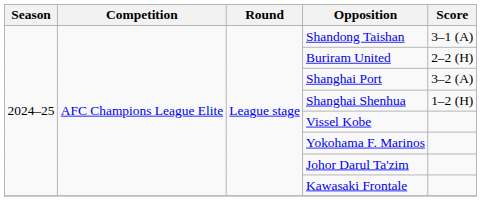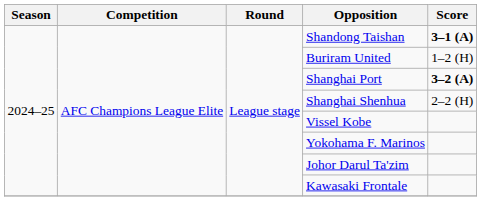Shandong Taishan | Score: normal -> bold
Buriram United | Score: 2–2 (H) -> 1–2 (H)
Shanghai Port | Score: normal -> bold
Shanghai Shenhua | Score: 1–2 (H) -> 2–2 (H)
